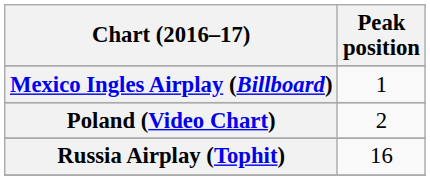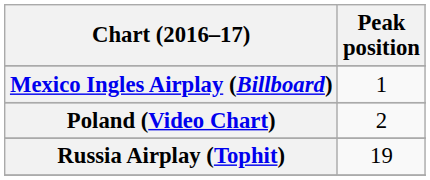Russia Airplay (Tophit) | Peak position: 16 -> 19
